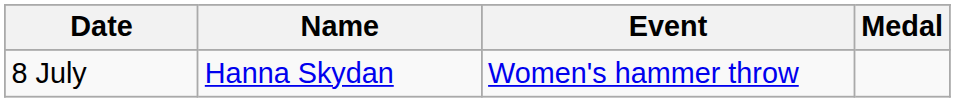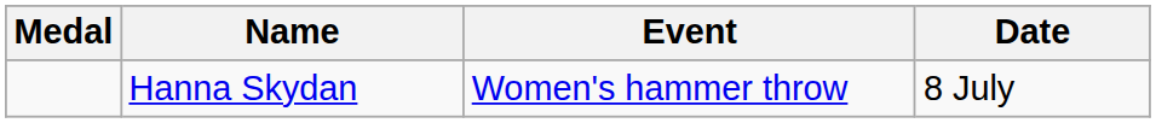columns swapped: Medal <-> Date
